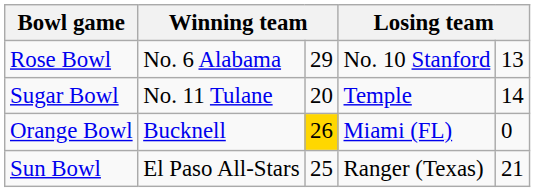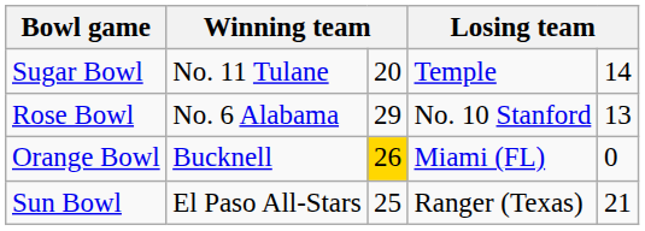rows swapped: Rose Bowl <-> Sugar Bowl
